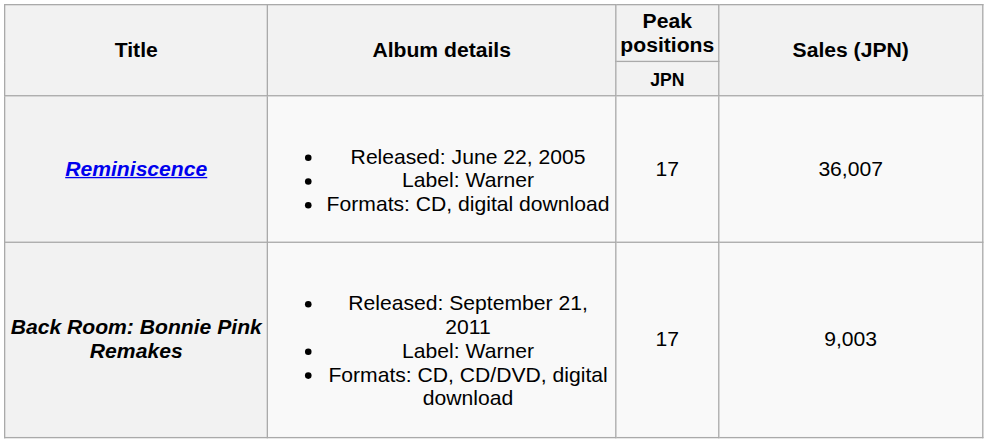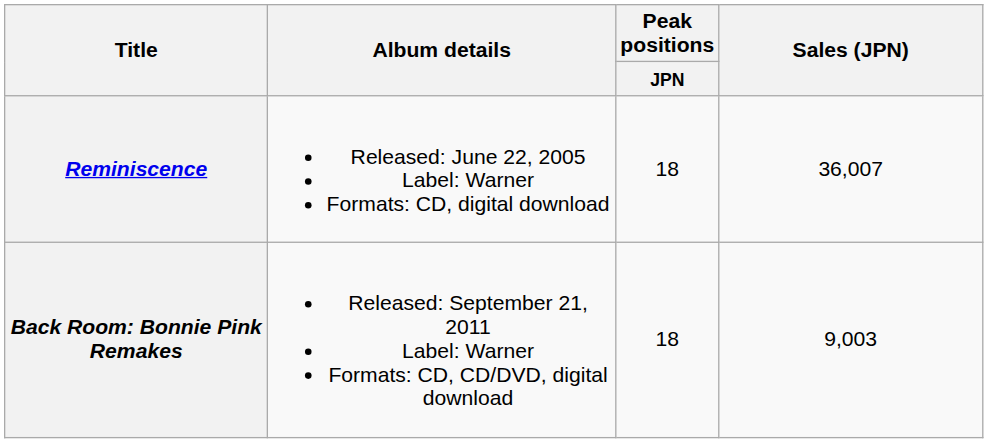Reminiscence | Peak positions / JPN: 17 -> 18
Back Room: Bonnie Pink Remakes | Peak positions / JPN: 17 -> 18
